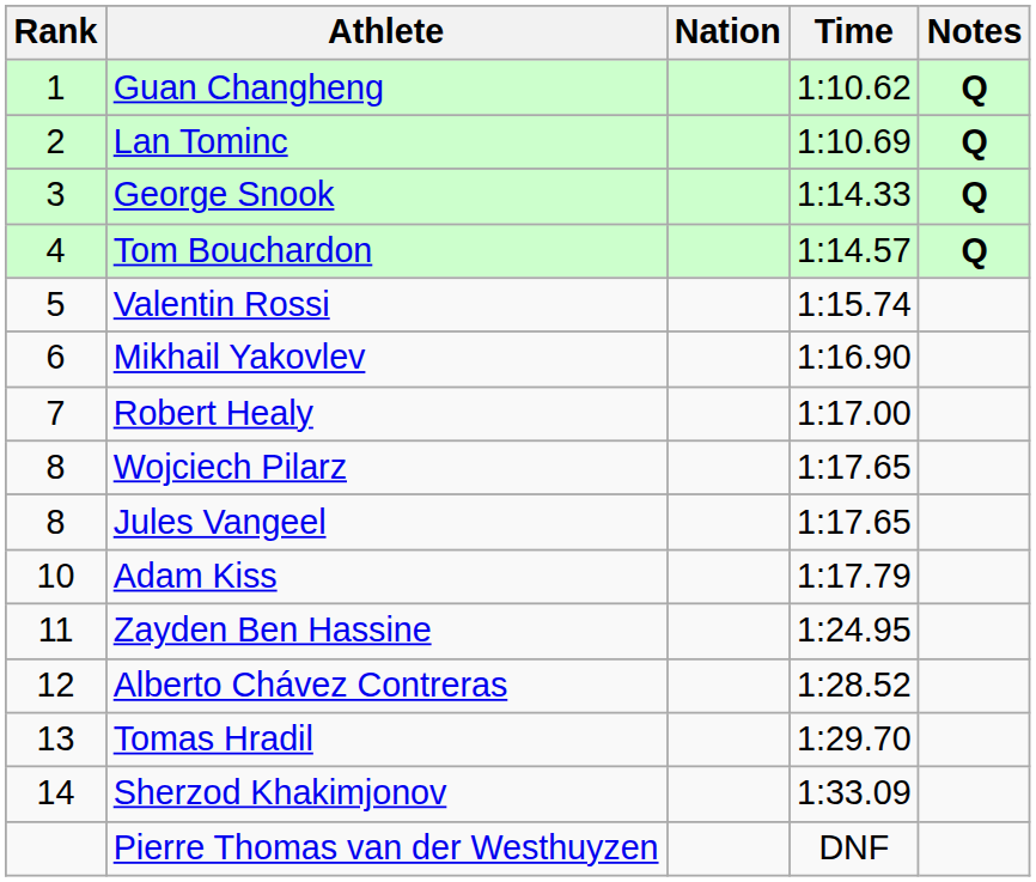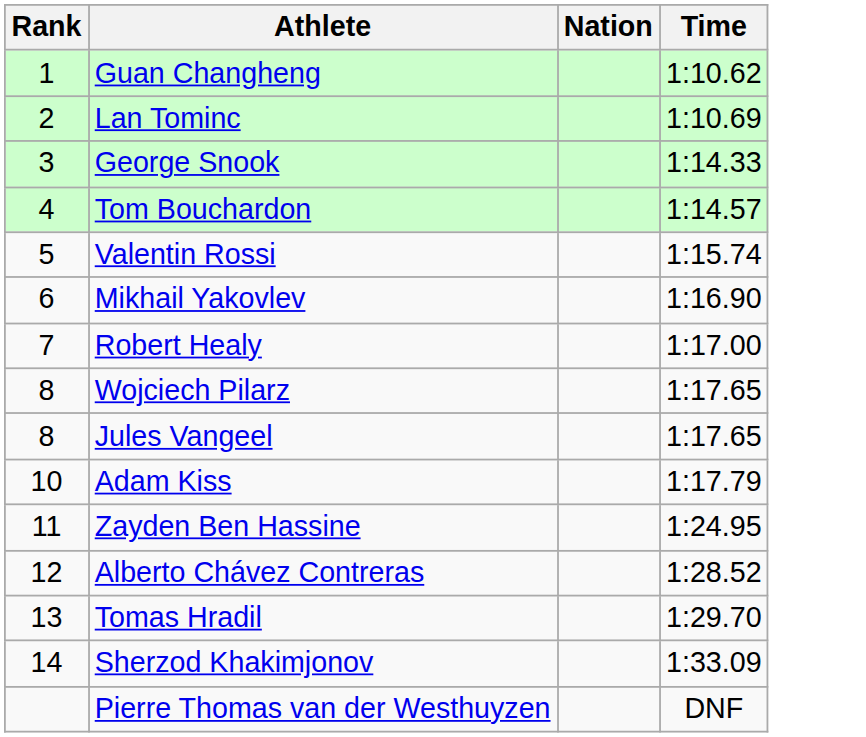- column: Notes | Q | Q | Q | Q
